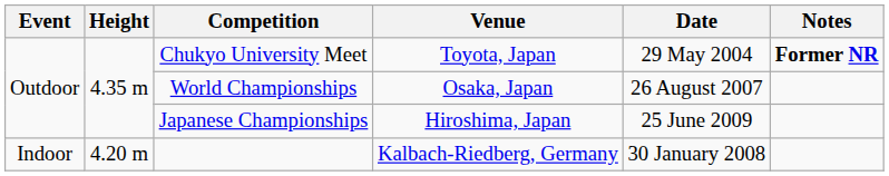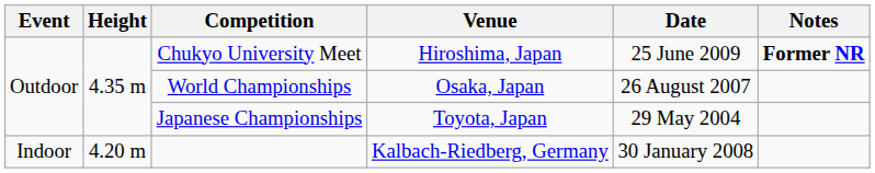Chukyo University Meet | Venue: Toyota, Japan -> Hiroshima, Japan
Chukyo University Meet | Date: 29 May 2004 -> 25 June 2009
Japanese Championships | Venue: Hiroshima, Japan -> Toyota, Japan
Japanese Championships | Date: 25 June 2009 -> 29 May 2004
